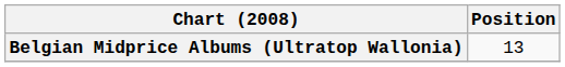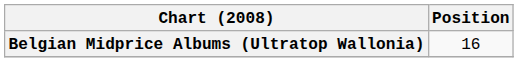Belgian Midprice Albums (Ultratop Wallonia) | Position: 13 -> 16
